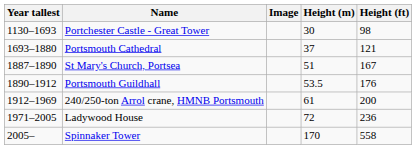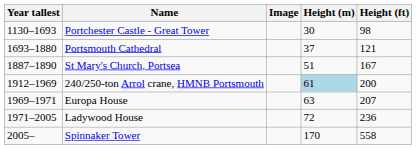- row: 1890–1912 | Portsmouth Guildhall | 53.5 | 176
240/250-ton Arrol crane, HMNB Portsmouth | Height (m): no background -> lightblue background
+ row: 1969–1971 | Europa House | 63 | 207
